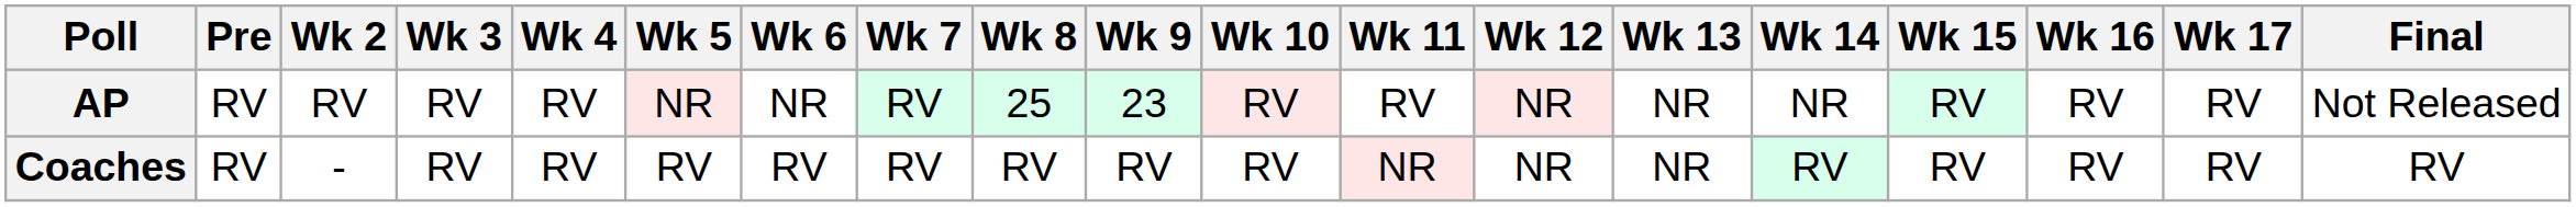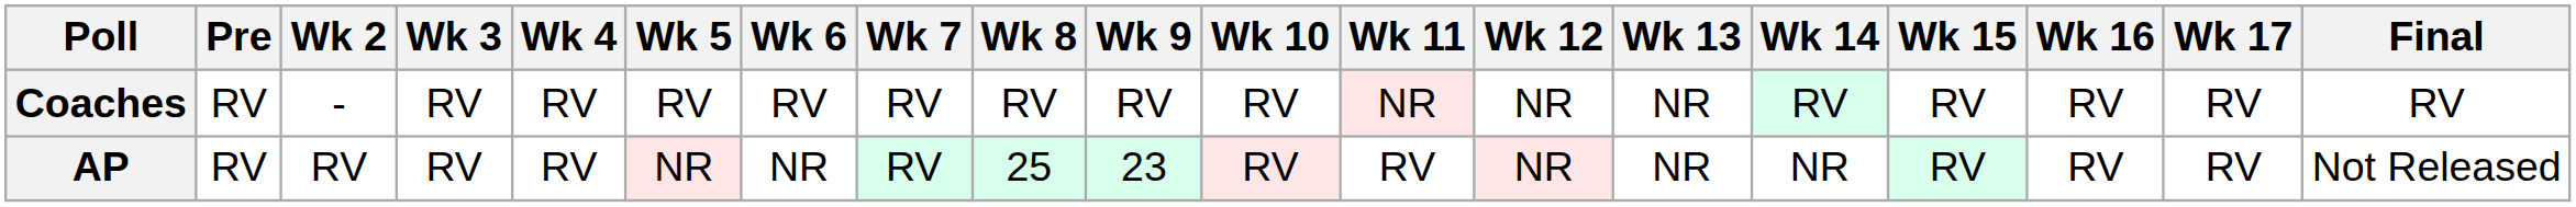rows swapped: AP <-> Coaches
